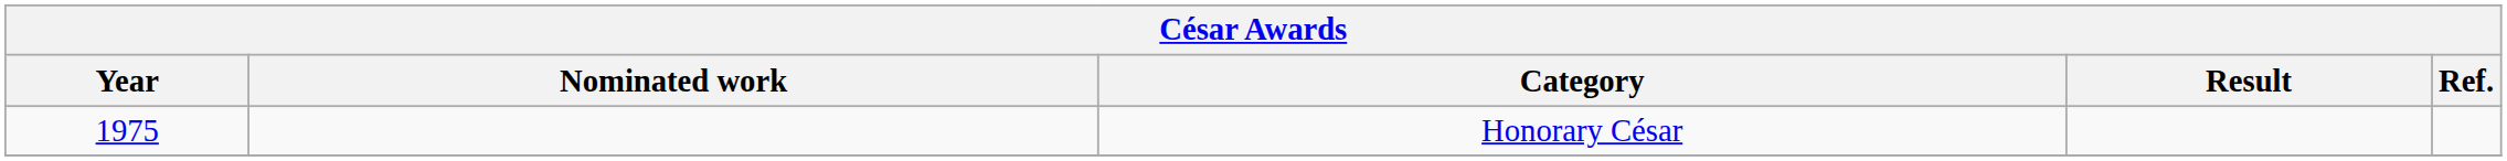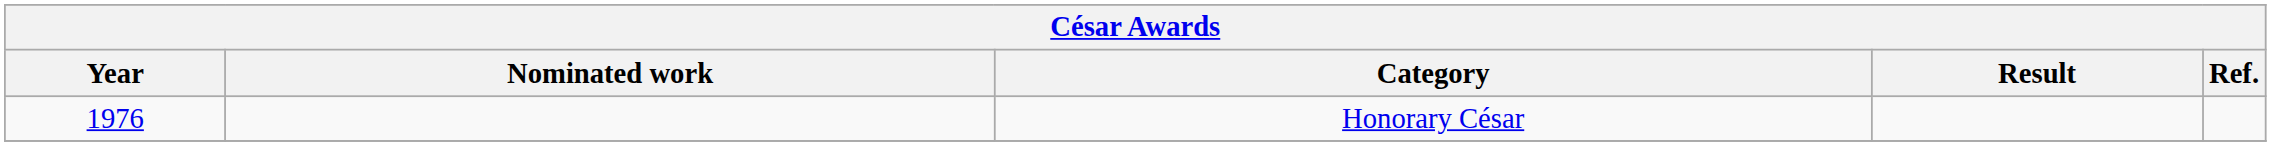Honorary César | Year: 1975 -> 1976
